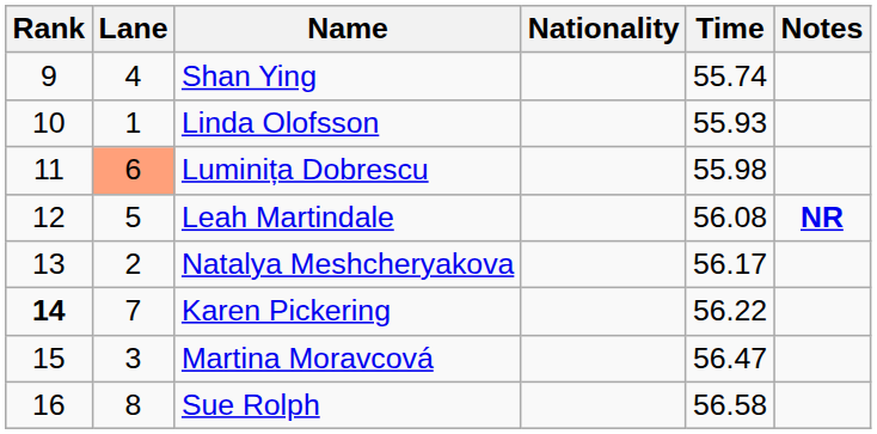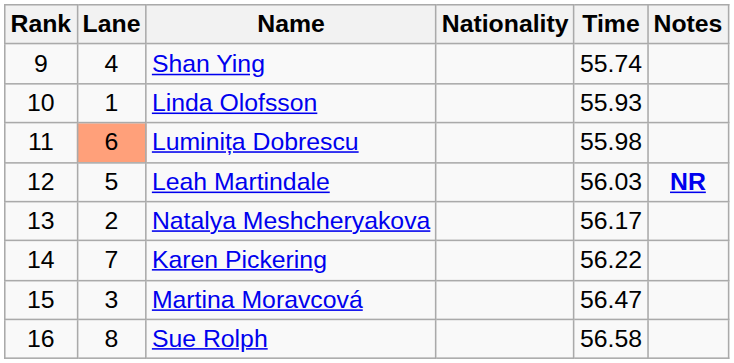Leah Martindale | Time: 56.08 -> 56.03
Karen Pickering | Rank: bold -> normal
